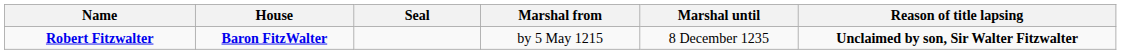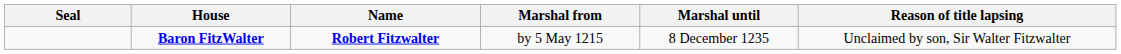columns swapped: Seal <-> Name
Baron FitzWalter | Reason of title lapsing: bold -> normal
